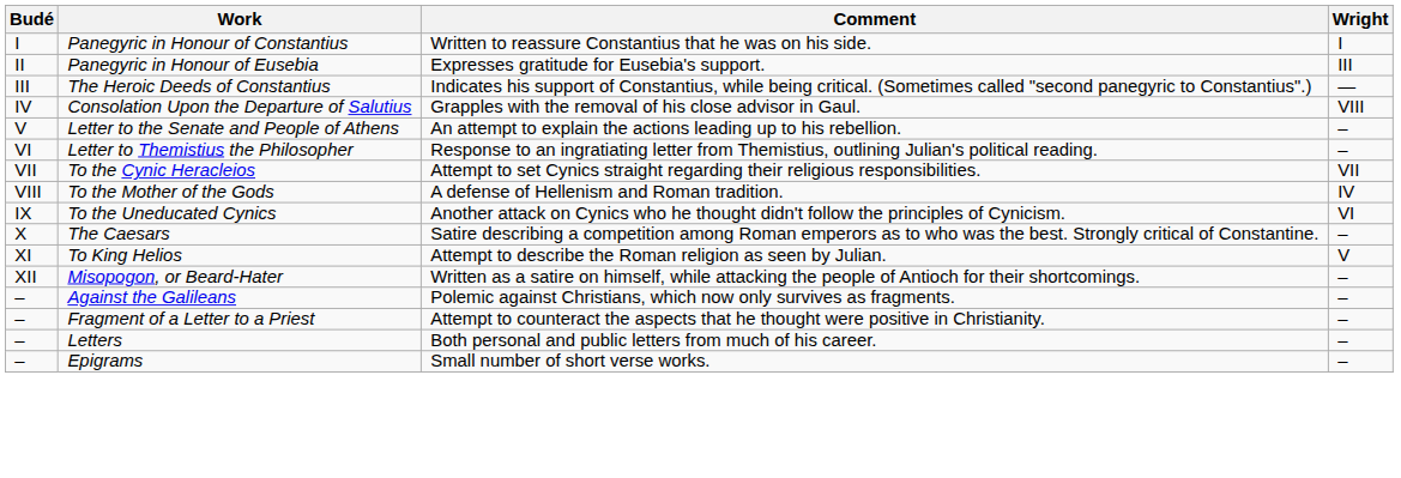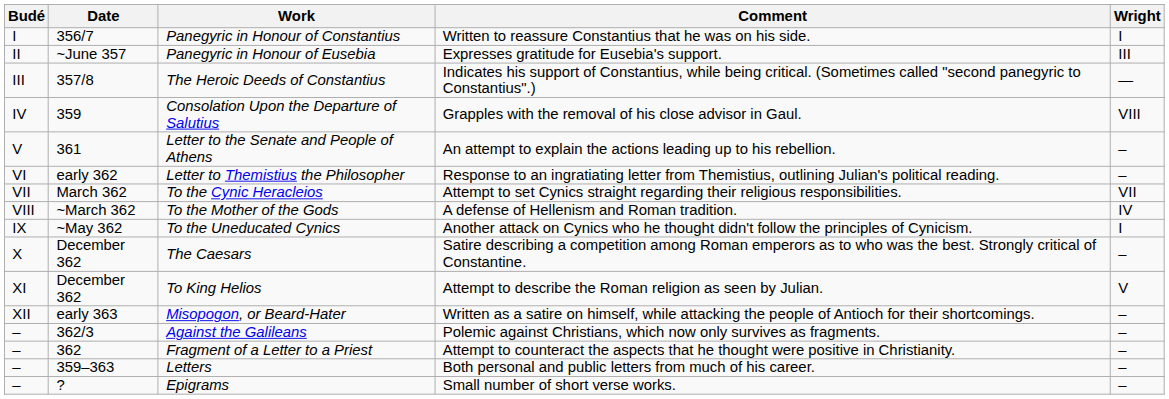+ column: Date | 356/7 | ~June 357 | 357/8 | 359 | 361 | early 362 | March 362 | ~March 362 | ~May 362 | December 362 | December 362 | early 363 | 362/3 | 362 | 359–363 | ?
To the Uneducated Cynics | Wright: VI -> I
